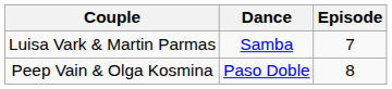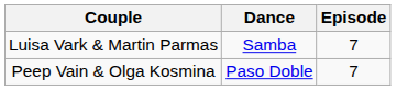Peep Vain & Olga Kosmina | Episode: 8 -> 7
